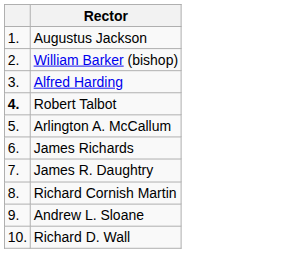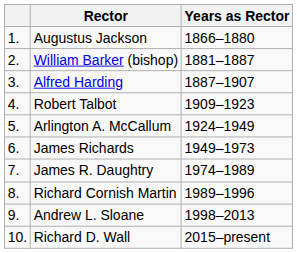+ column: Years as Rector | 1866–1880 | 1881–1887 | 1887–1907 | 1909–1923 | 1924–1949 | 1949–1973 | 1974–1989 | 1989–1996 | 1998–2013 | 2015–present
Robert Talbot | column 1: bold -> normal
